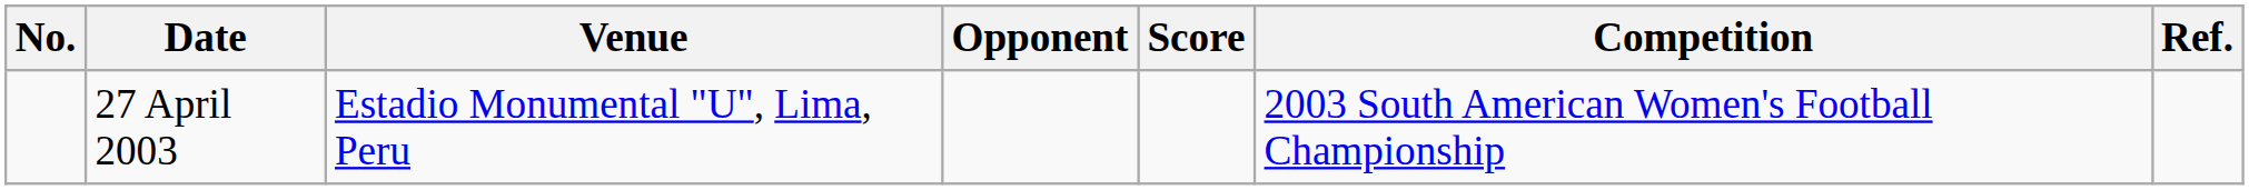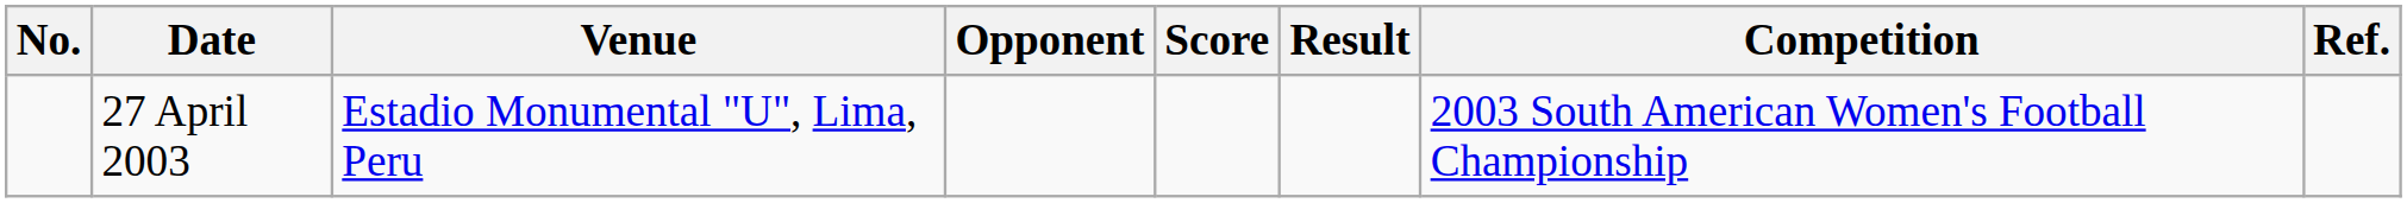+ column: Result
